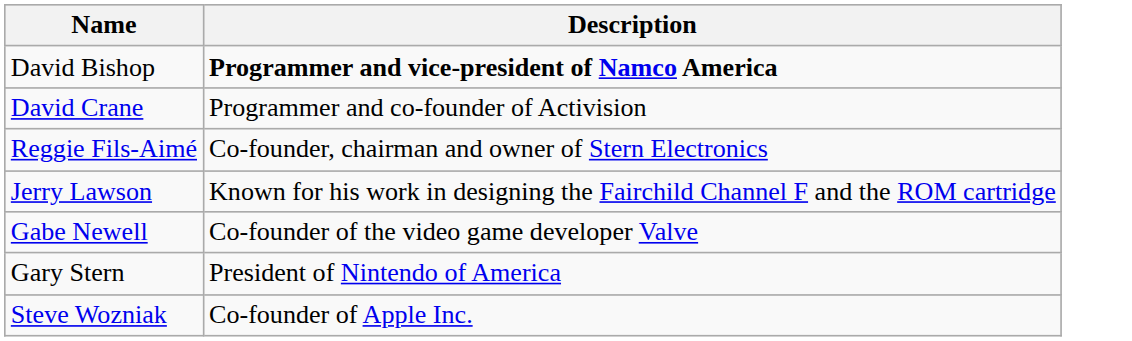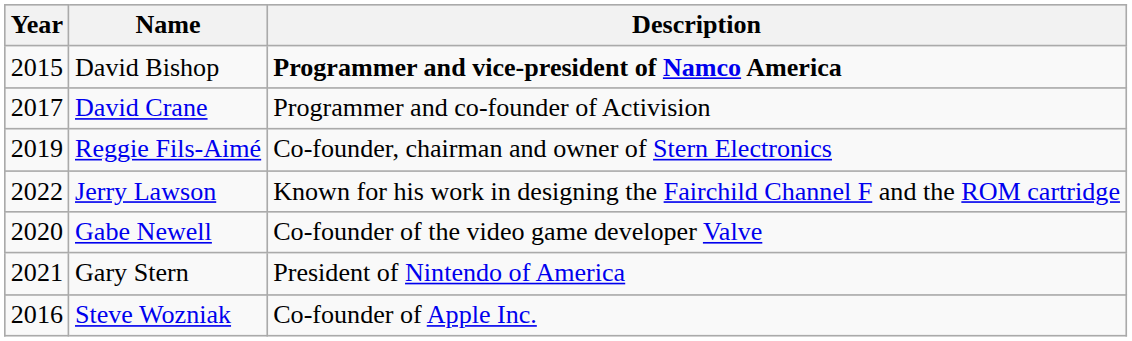+ column: Year | 2015 | 2017 | 2019 | 2022 | 2020 | 2021 | 2016
